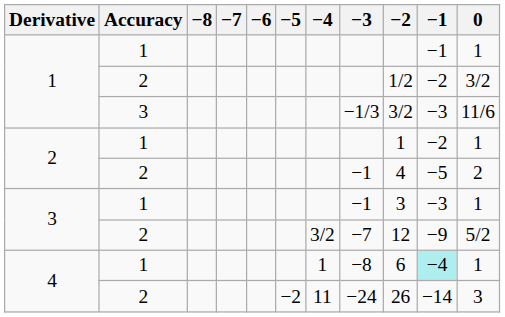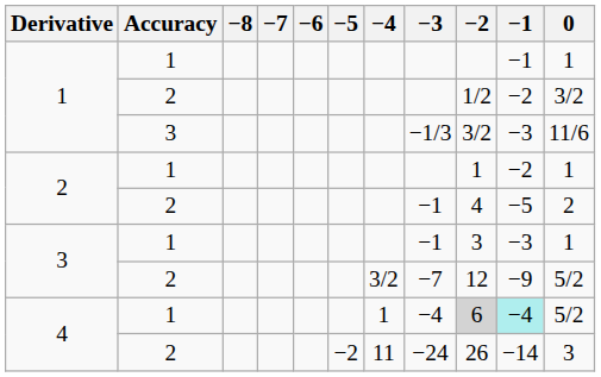4 / 1 | −3: −8 -> −4
4 / 1 | −2: no background -> lightgrey background
4 / 1 | 0: 1 -> 5/2
